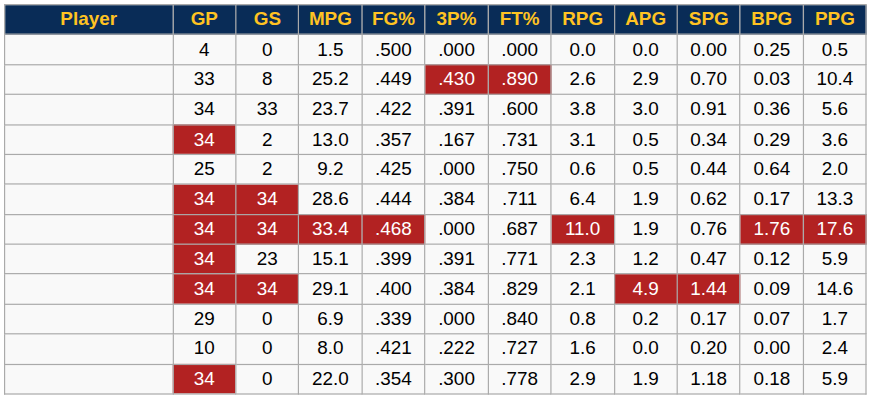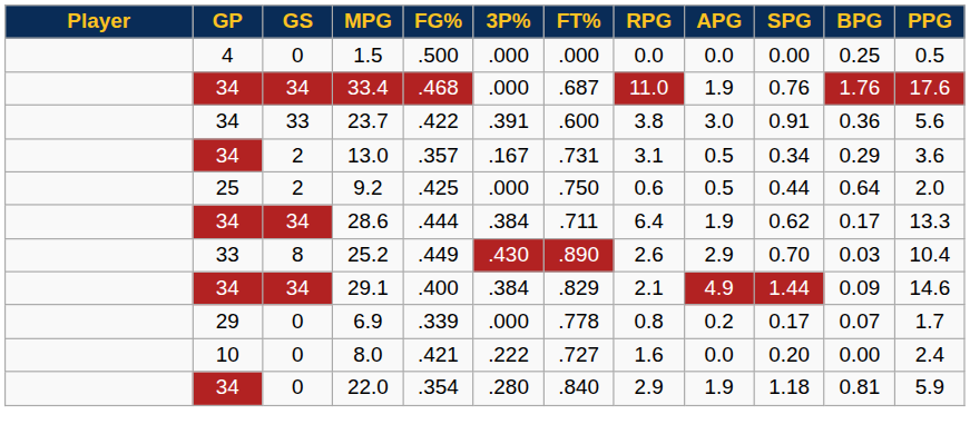rows swapped: 33.4 <-> 25.2
- row: 34 | 23 | 15.1 | .399 | .391 | .771 | 2.3 | 1.2 | 0.47 | 0.12 | 5.9
6.9 | FT%: .840 -> .778
22.0 | 3P%: .300 -> .280
22.0 | FT%: .778 -> .840
22.0 | BPG: 0.18 -> 0.81
